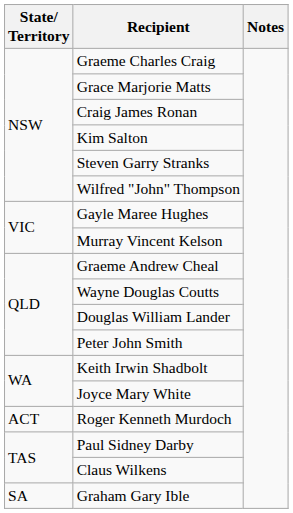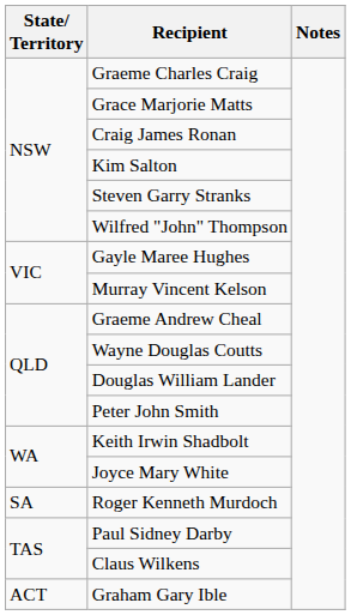Roger Kenneth Murdoch | State/ Territory: ACT -> SA
Graham Gary Ible | State/ Territory: SA -> ACT
